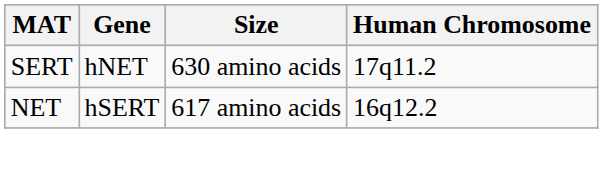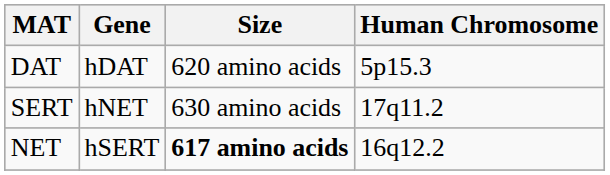+ row: DAT | hDAT | 620 amino acids | 5p15.3
NET | Size: normal -> bold
